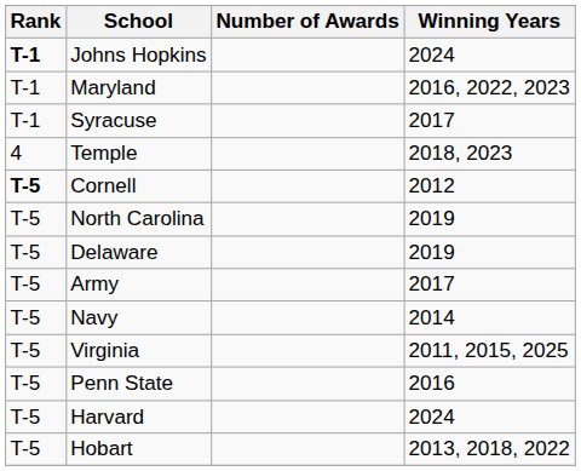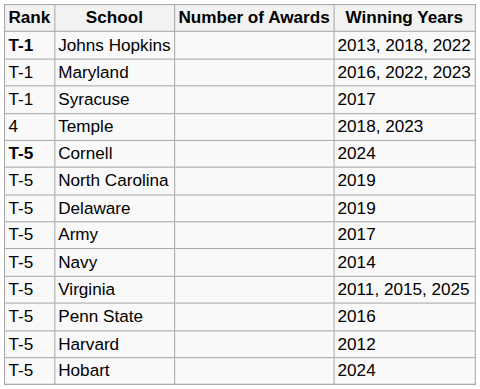Johns Hopkins | Winning Years: 2024 -> 2013, 2018, 2022
Cornell | Winning Years: 2012 -> 2024
Harvard | Winning Years: 2024 -> 2012
Hobart | Winning Years: 2013, 2018, 2022 -> 2024
